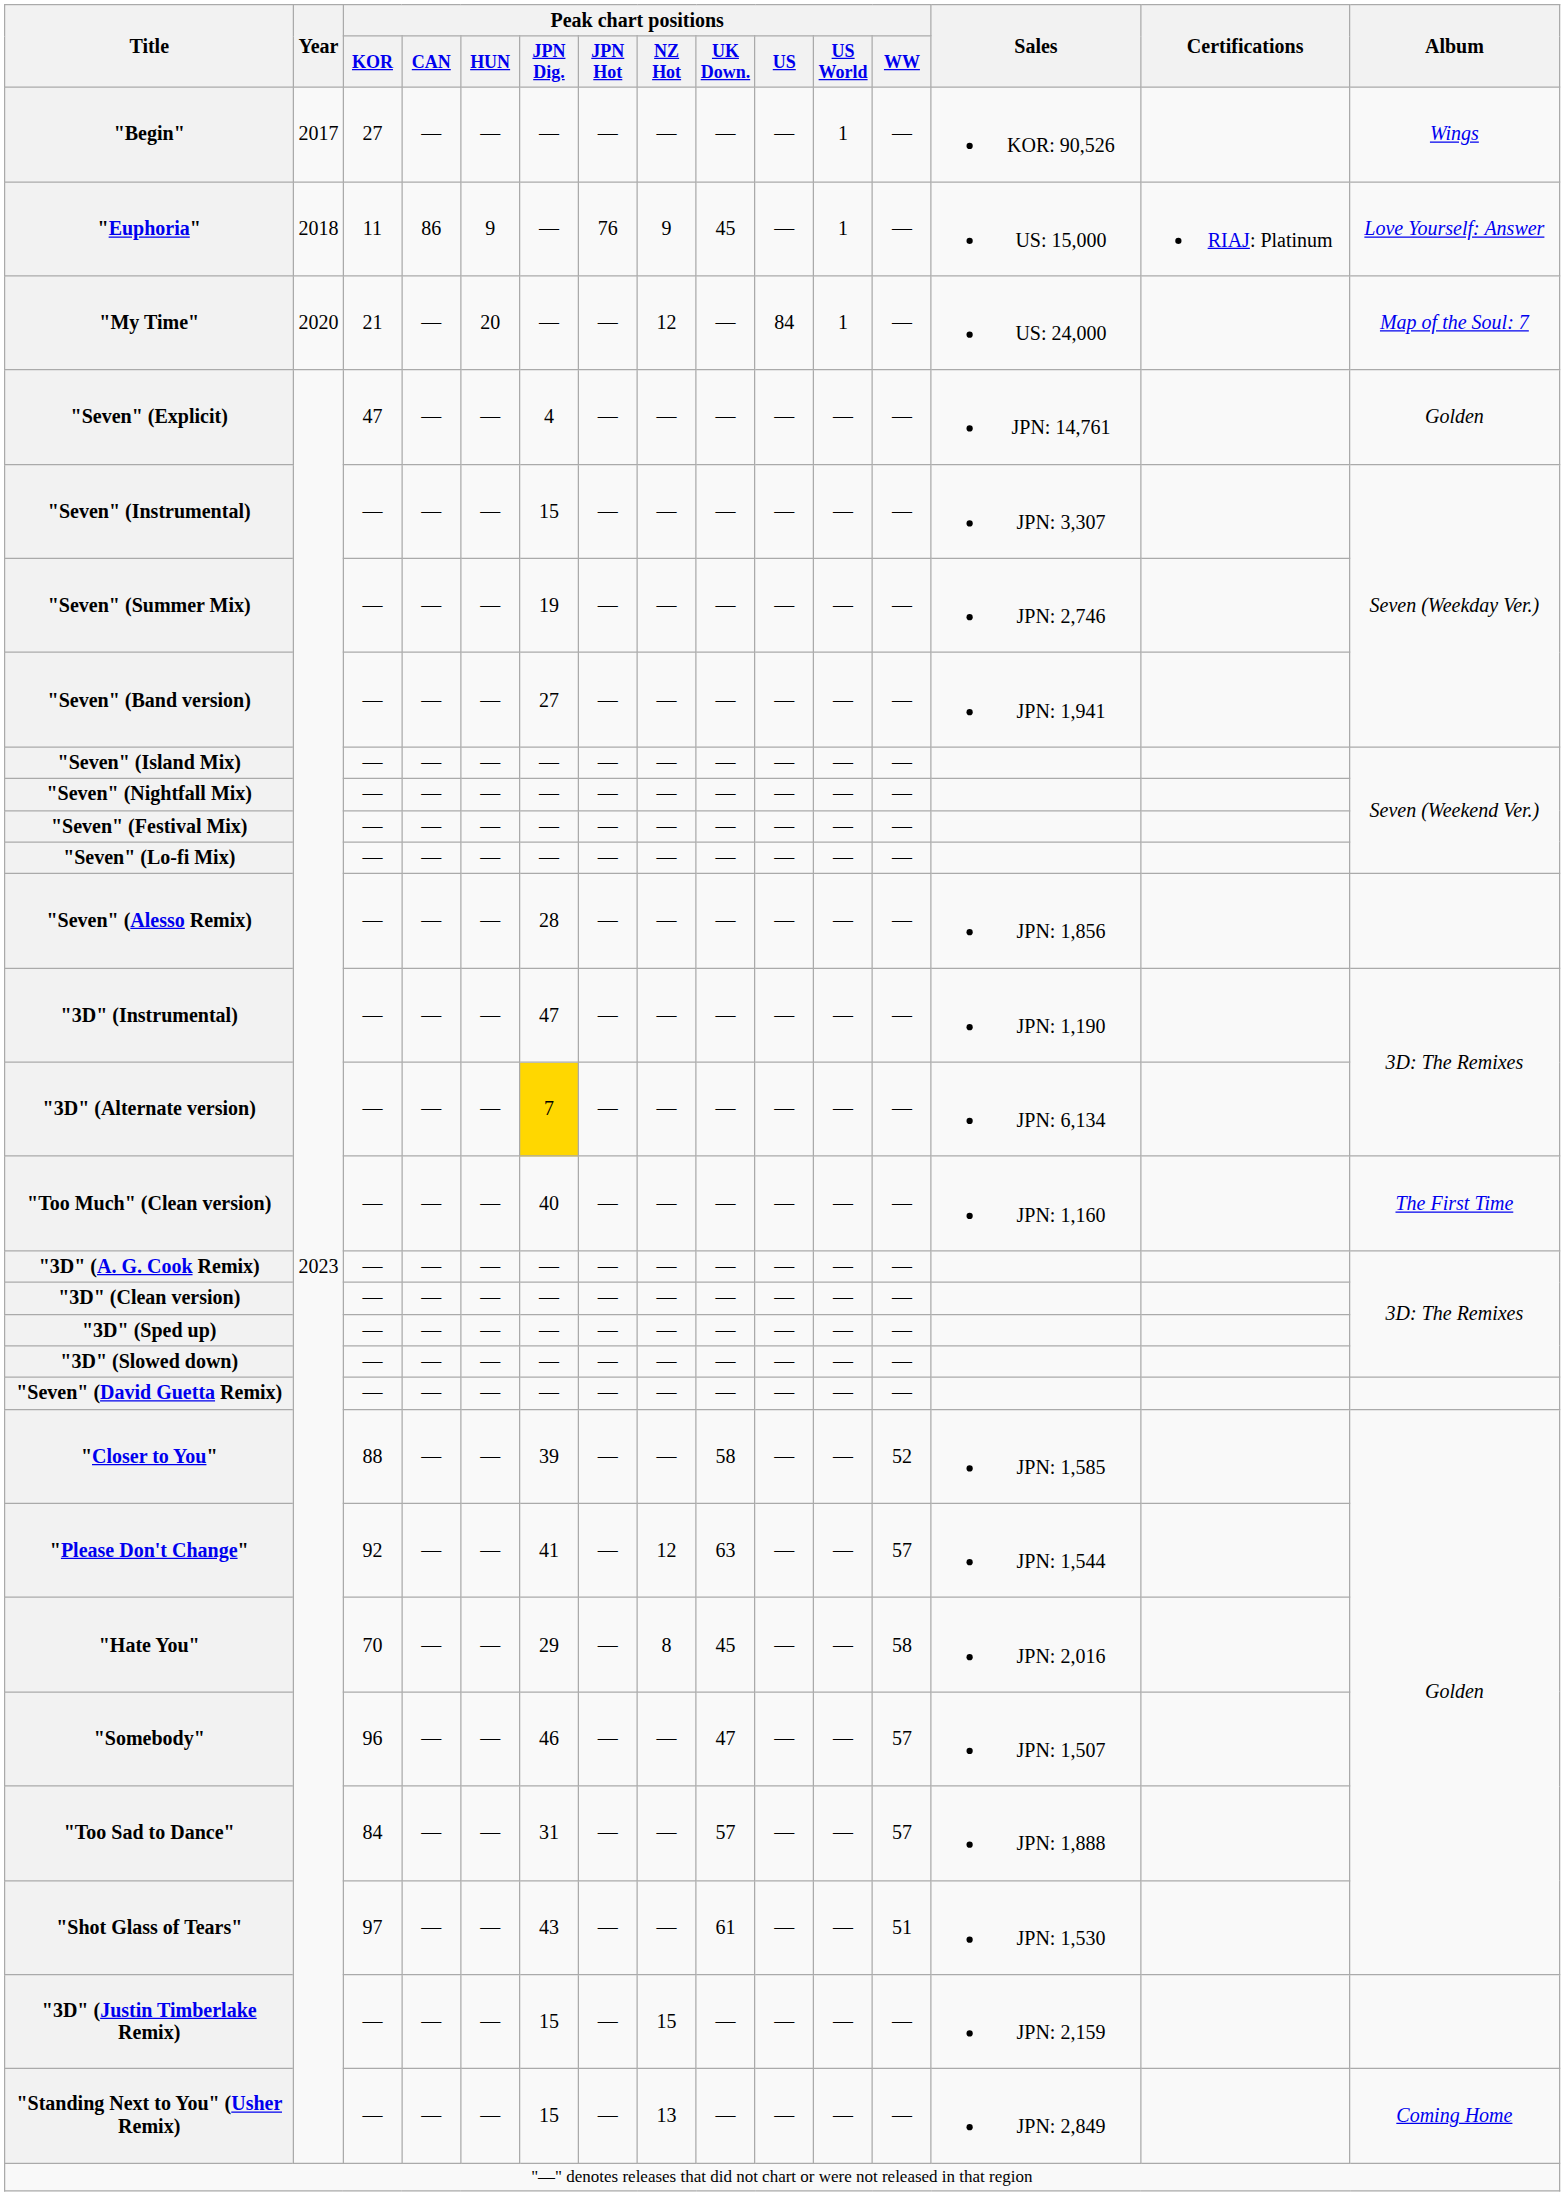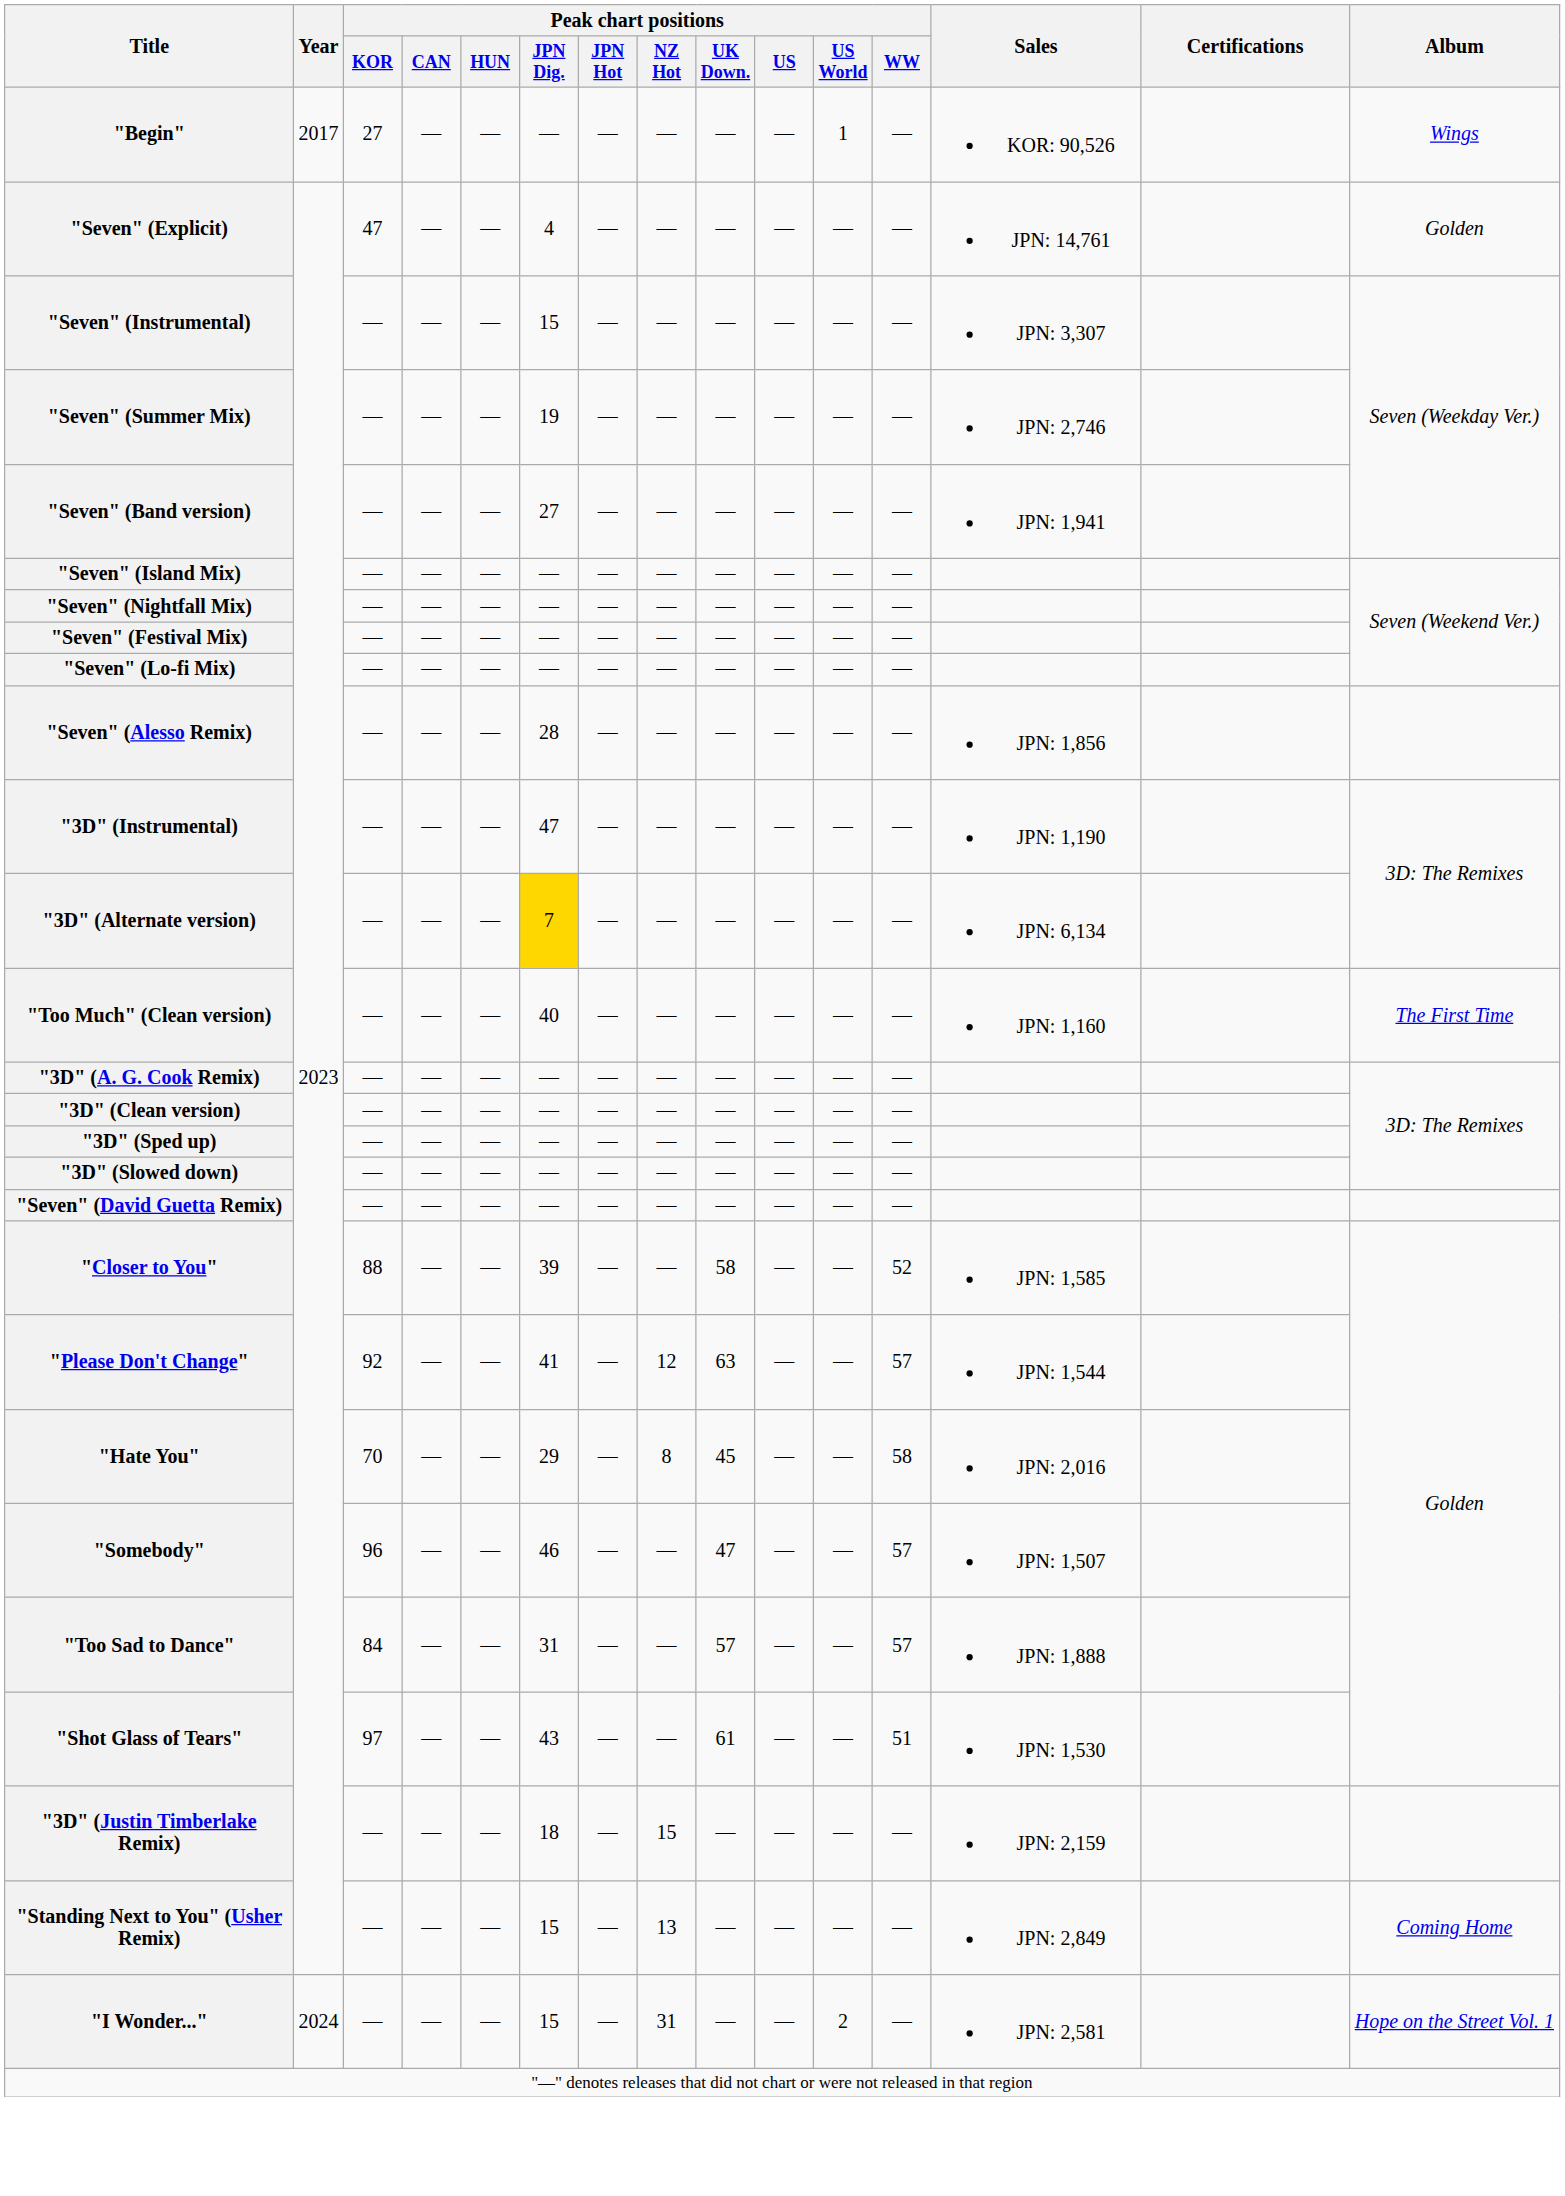- row: "Euphoria" | 2018 | 11 | 86 | 9 | — | 76 | 9 | 45 | — | 1 | — | US: 15,000 | RIAJ: Platinum | Love Yourself: Answer
- row: "My Time" | 2020 | 21 | — | 20 | — | — | 12 | — | 84 | 1 | — | US: 24,000 | Map of the Soul: 7
"3D" (Justin Timberlake Remix) | Peak chart positions / JPN Dig.: 15 -> 18
+ row: "I Wonder..." | 2024 | — | — | — | 15 | — | 31 | — | — | 2 | — | JPN: 2,581 | Hope on the Street Vol. 1
